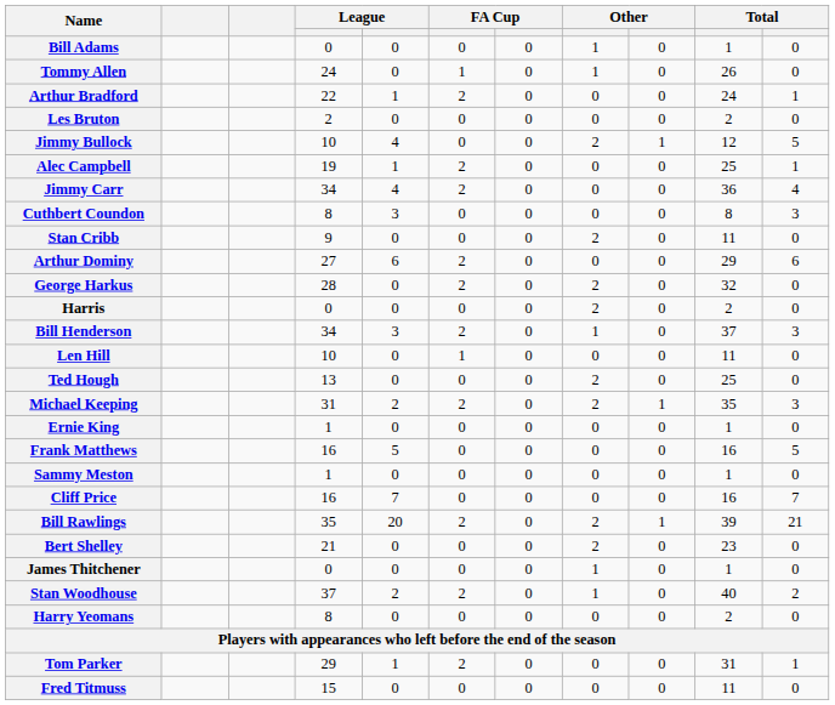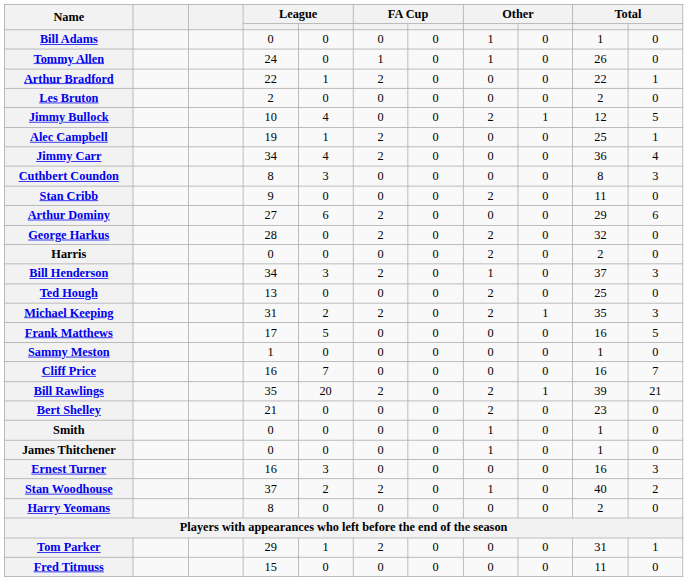Arthur Bradford | column 10: 24 -> 22
- row: Len Hill | 10 | 0 | 1 | 0 | 0 | 0 | 11 | 0
- row: Ernie King | 1 | 0 | 0 | 0 | 0 | 0 | 1 | 0
Frank Matthews | column 4: 16 -> 17
+ row: Smith | 0 | 0 | 0 | 0 | 1 | 0 | 1 | 0
+ row: Ernest Turner | 16 | 3 | 0 | 0 | 0 | 0 | 16 | 3
